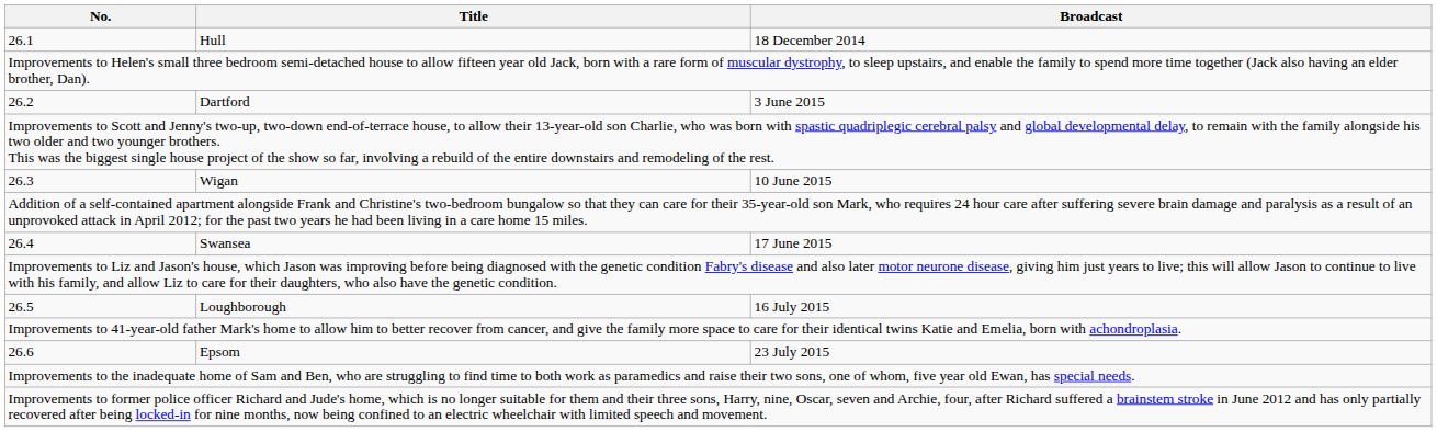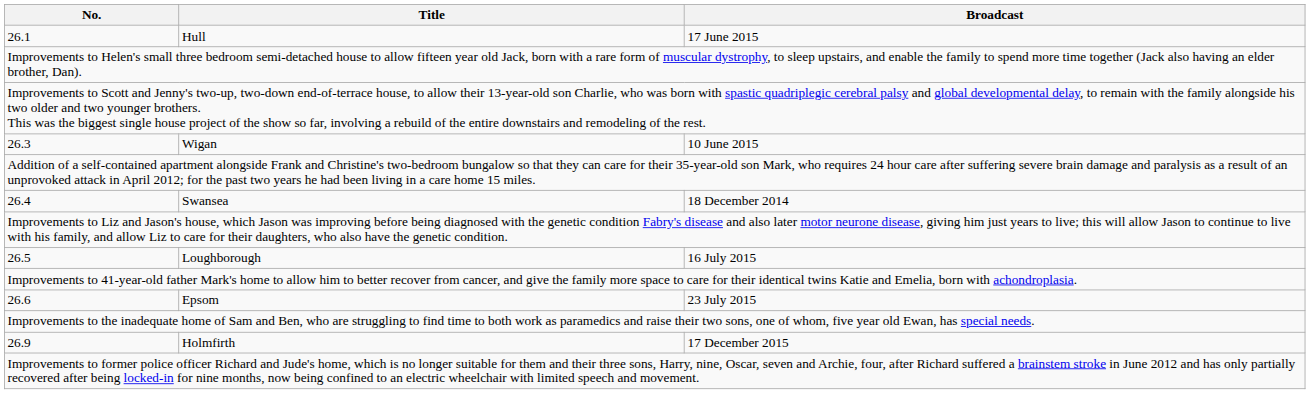26.1 | Broadcast: 18 December 2014 -> 17 June 2015
- row: 26.2 | Dartford | 3 June 2015
26.4 | Broadcast: 17 June 2015 -> 18 December 2014
+ row: 26.9 | Holmfirth | 17 December 2015
